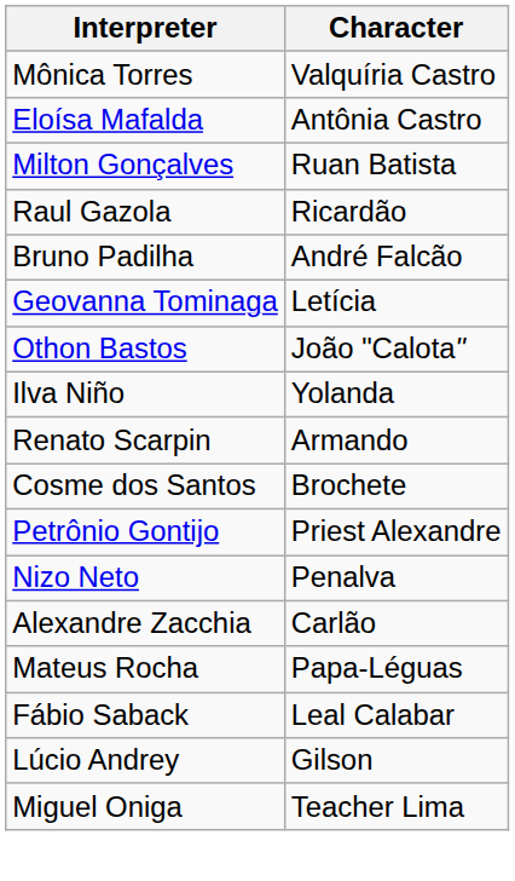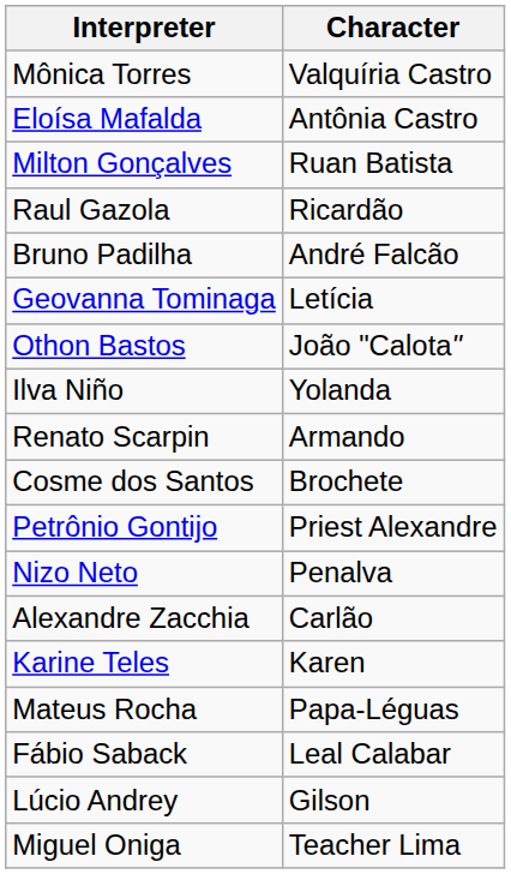+ row: Karine Teles | Karen
